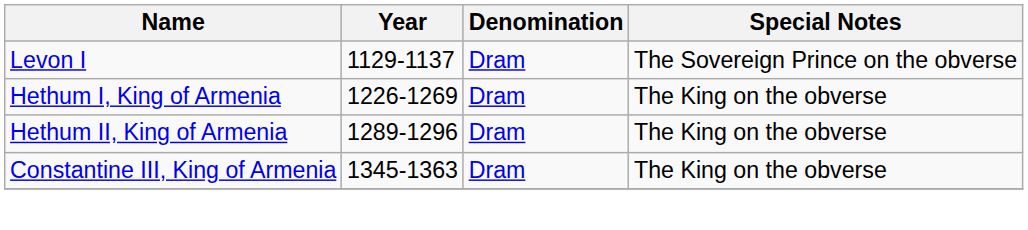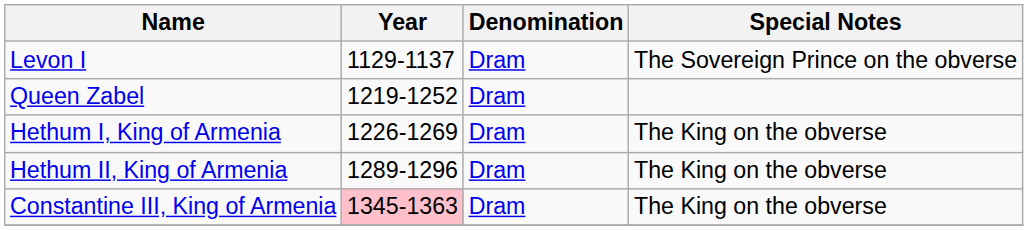+ row: Queen Zabel | 1219-1252 | Dram
Constantine III, King of Armenia | Year: no background -> pink background
